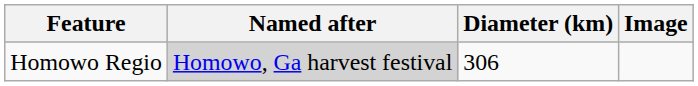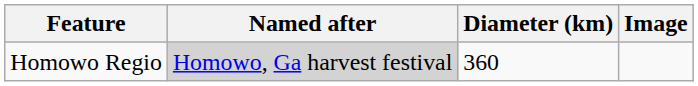Homowo Regio | Diameter (km): 306 -> 360
